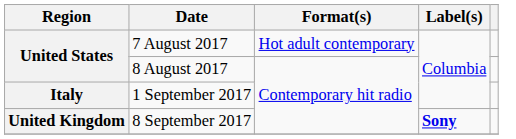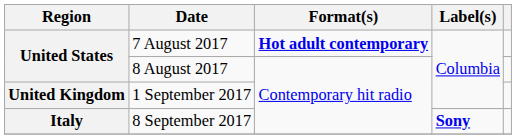7 August 2017 | Format(s): normal -> bold
1 September 2017 | Region: Italy -> United Kingdom
8 September 2017 | Region: United Kingdom -> Italy
